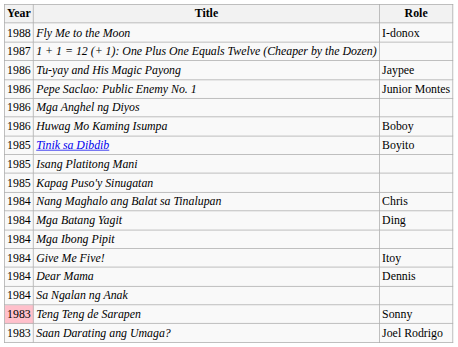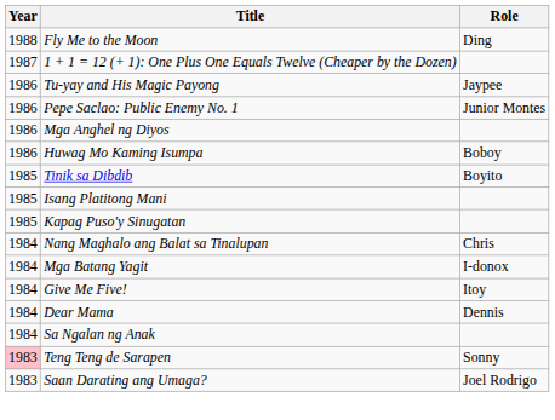Fly Me to the Moon | Role: I-donox -> Ding
Mga Batang Yagit | Role: Ding -> I-donox
- row: 1984 | Mga Ibong Pipit
